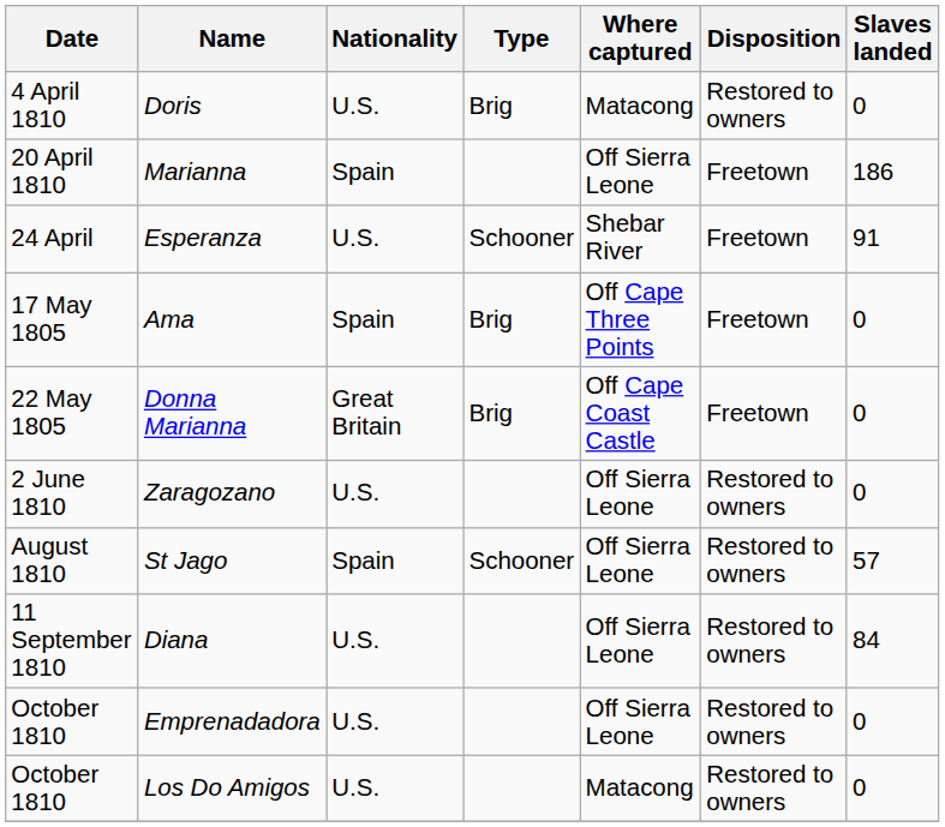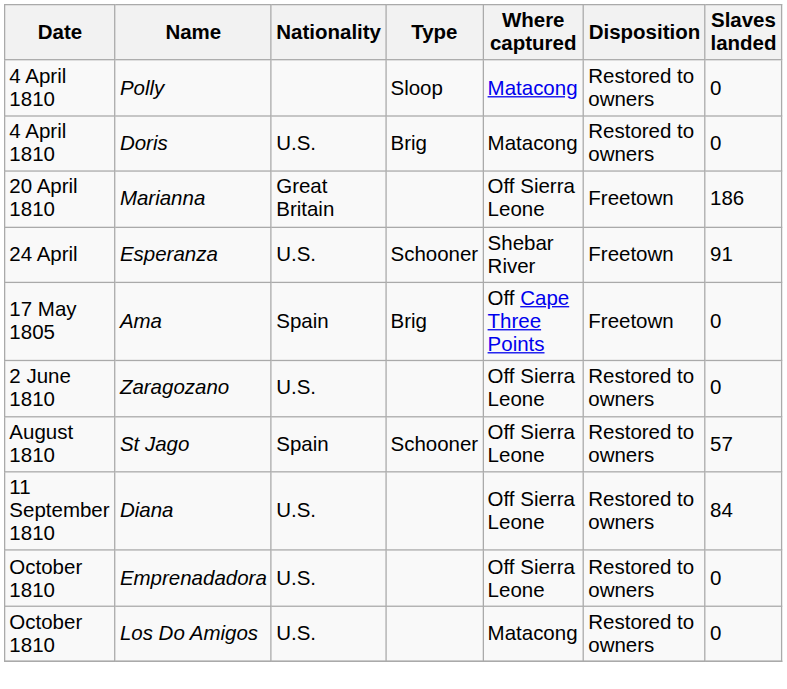+ row: 4 April 1810 | Polly | Sloop | Matacong | Restored to owners | 0
Marianna | Nationality: Spain -> Great Britain
- row: 22 May 1805 | Donna Marianna | Great Britain | Brig | Off Cape Coast Castle | Freetown | 0
